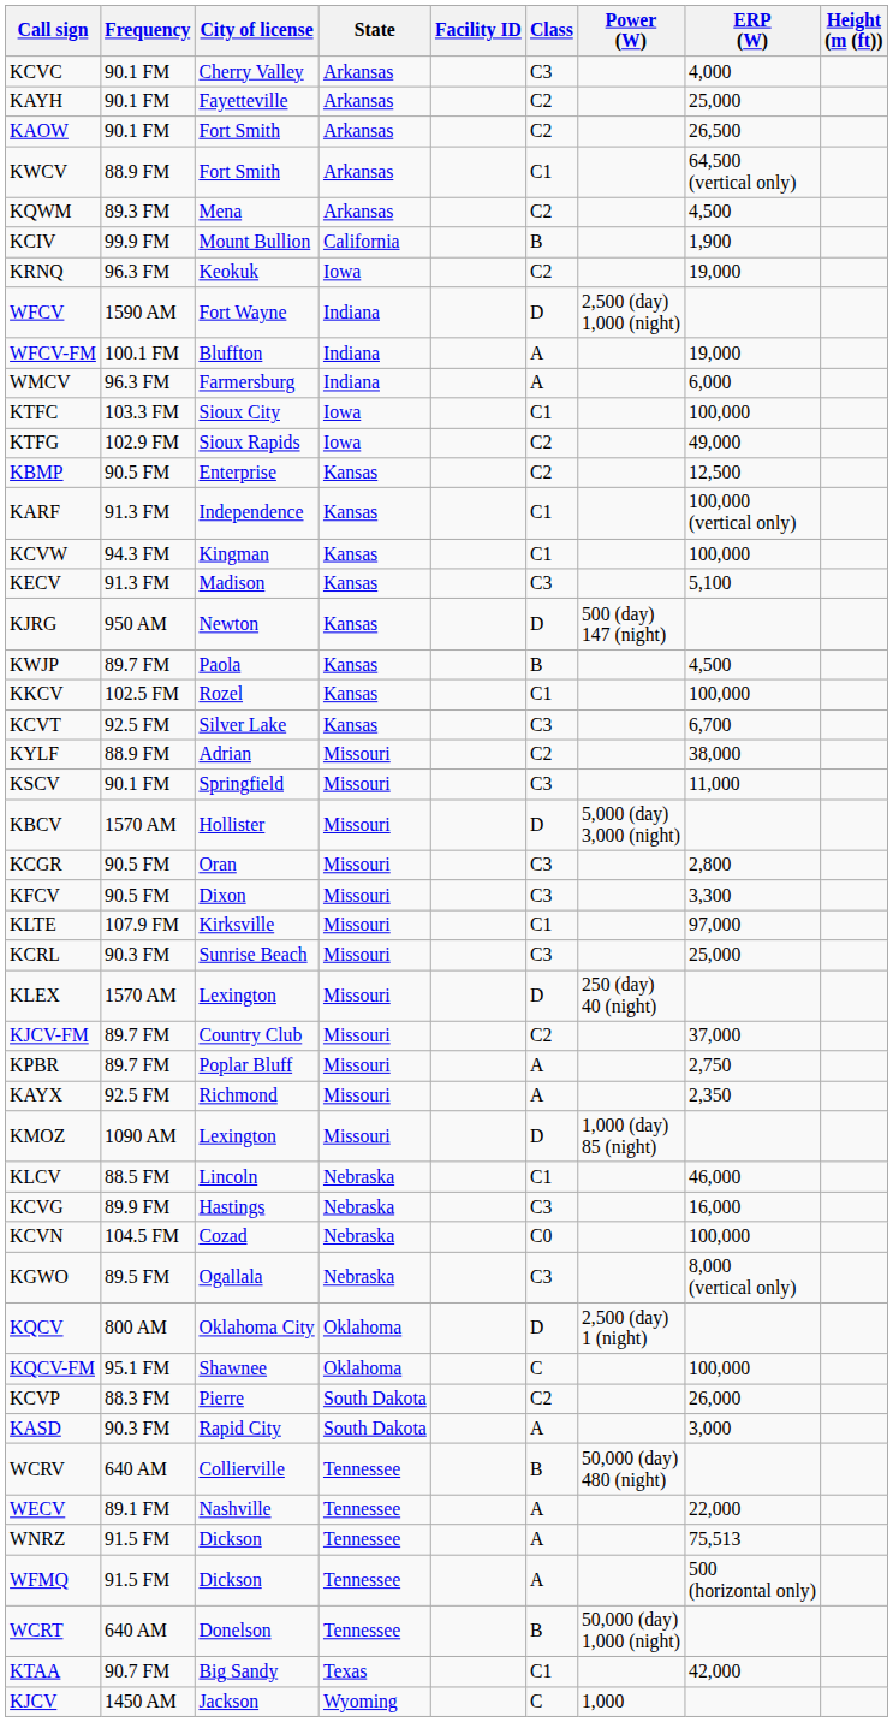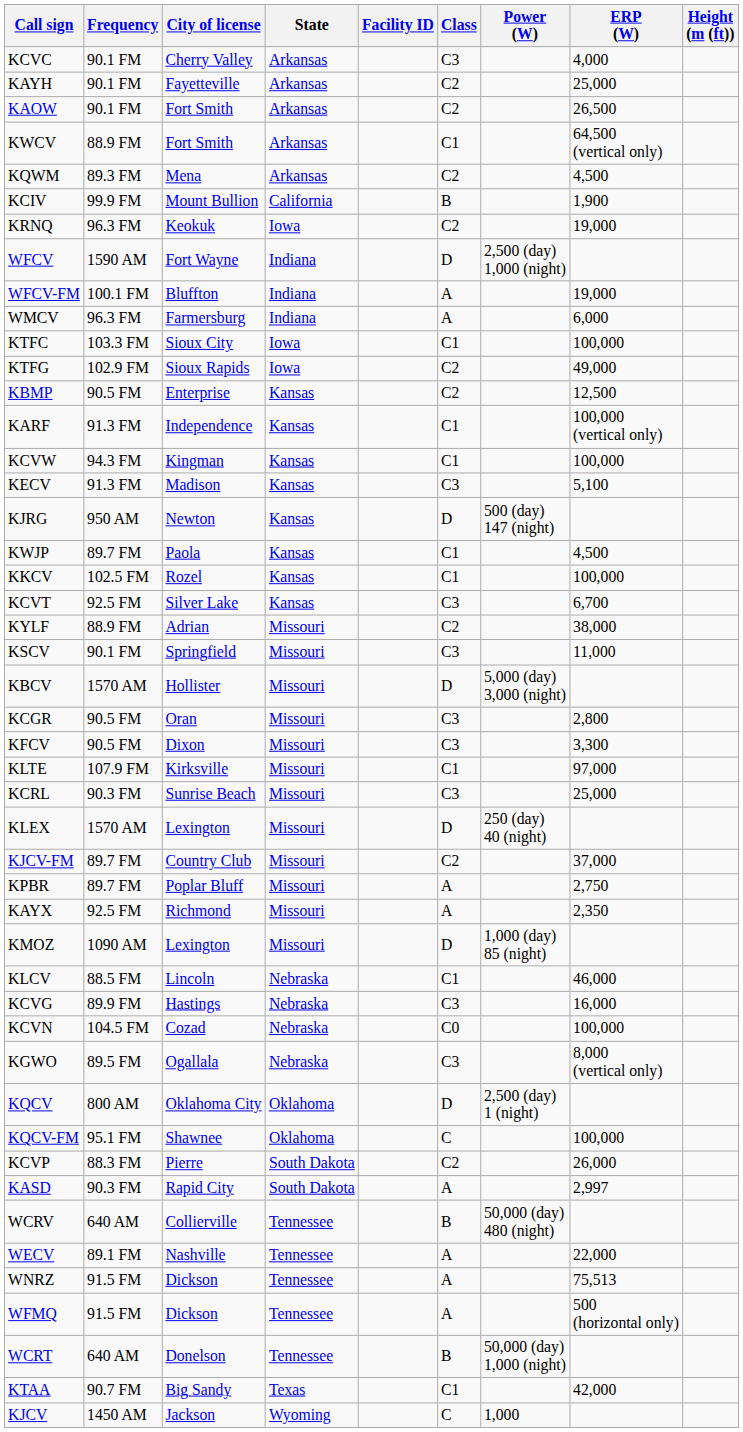KWJP | Class: B -> C1
KASD | ERP (W): 3,000 -> 2,997
